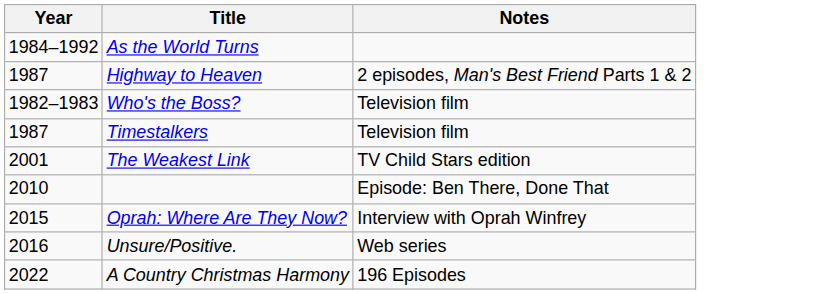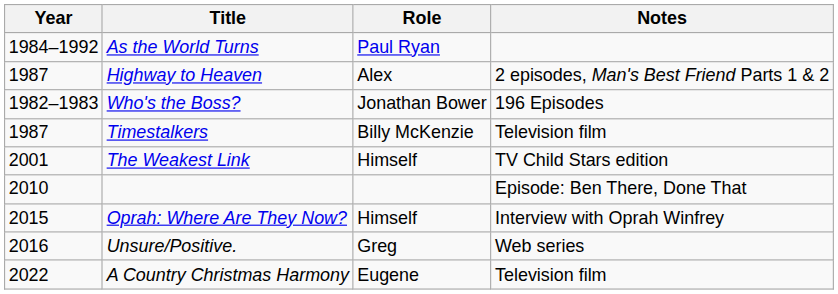+ column: Role | Paul Ryan | Alex | Jonathan Bower | Billy McKenzie | Himself | Himself | Greg | Eugene
Who's the Boss? | Notes: Television film -> 196 Episodes
A Country Christmas Harmony | Notes: 196 Episodes -> Television film
